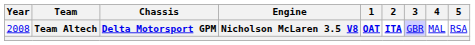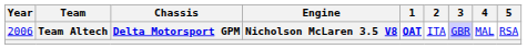Team Altech | Year: 2008 -> 2006
Team Altech | 2: bold -> normal
